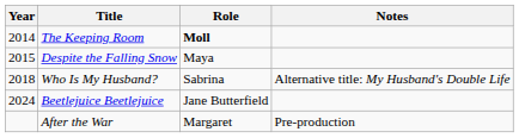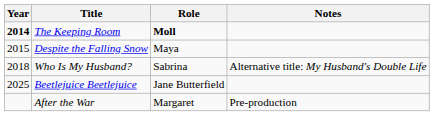The Keeping Room | Year: normal -> bold
Beetlejuice Beetlejuice | Year: 2024 -> 2025
